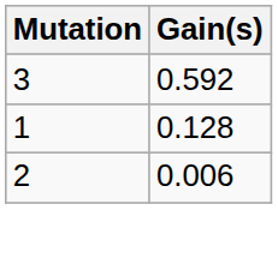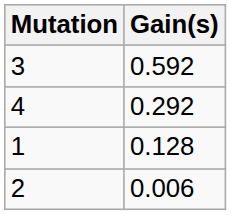+ row: 4 | 0.292
